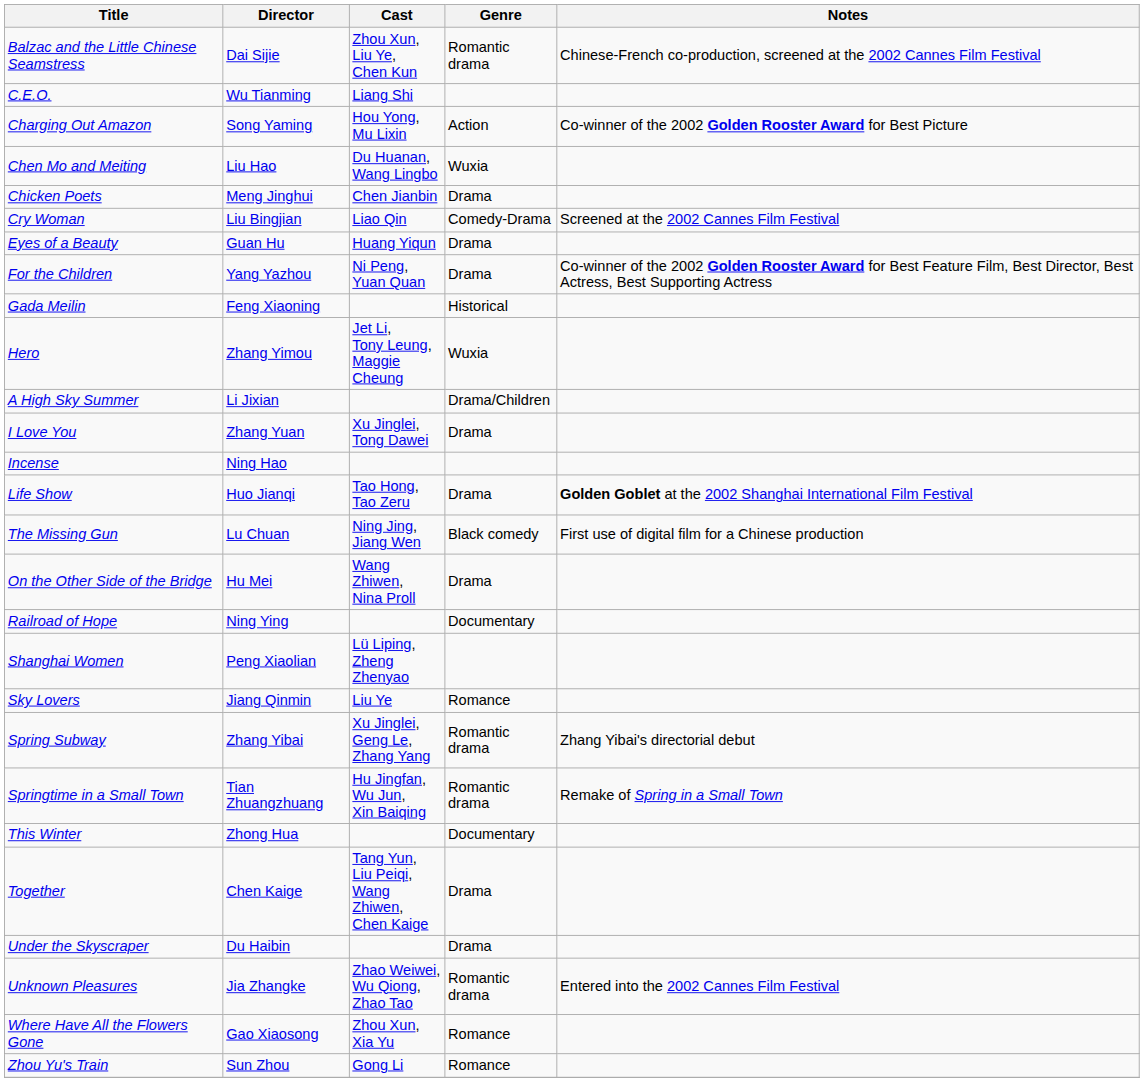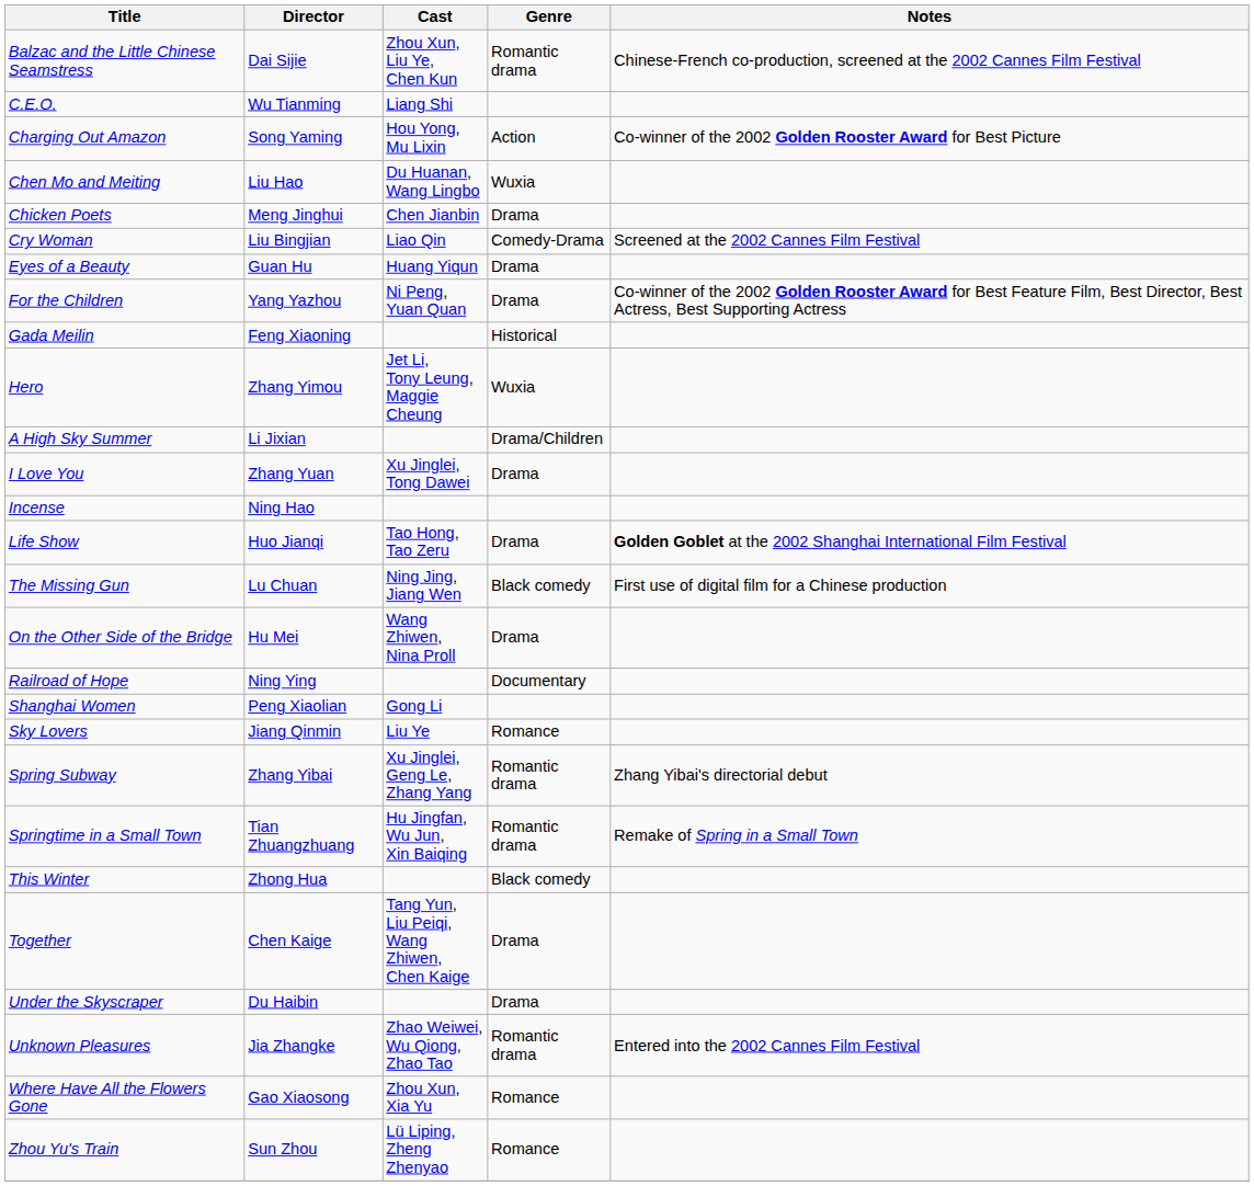Shanghai Women | Cast: Lü Liping, Zheng Zhenyao -> Gong Li
This Winter | Genre: Documentary -> Black comedy
Zhou Yu's Train | Cast: Gong Li -> Lü Liping, Zheng Zhenyao
